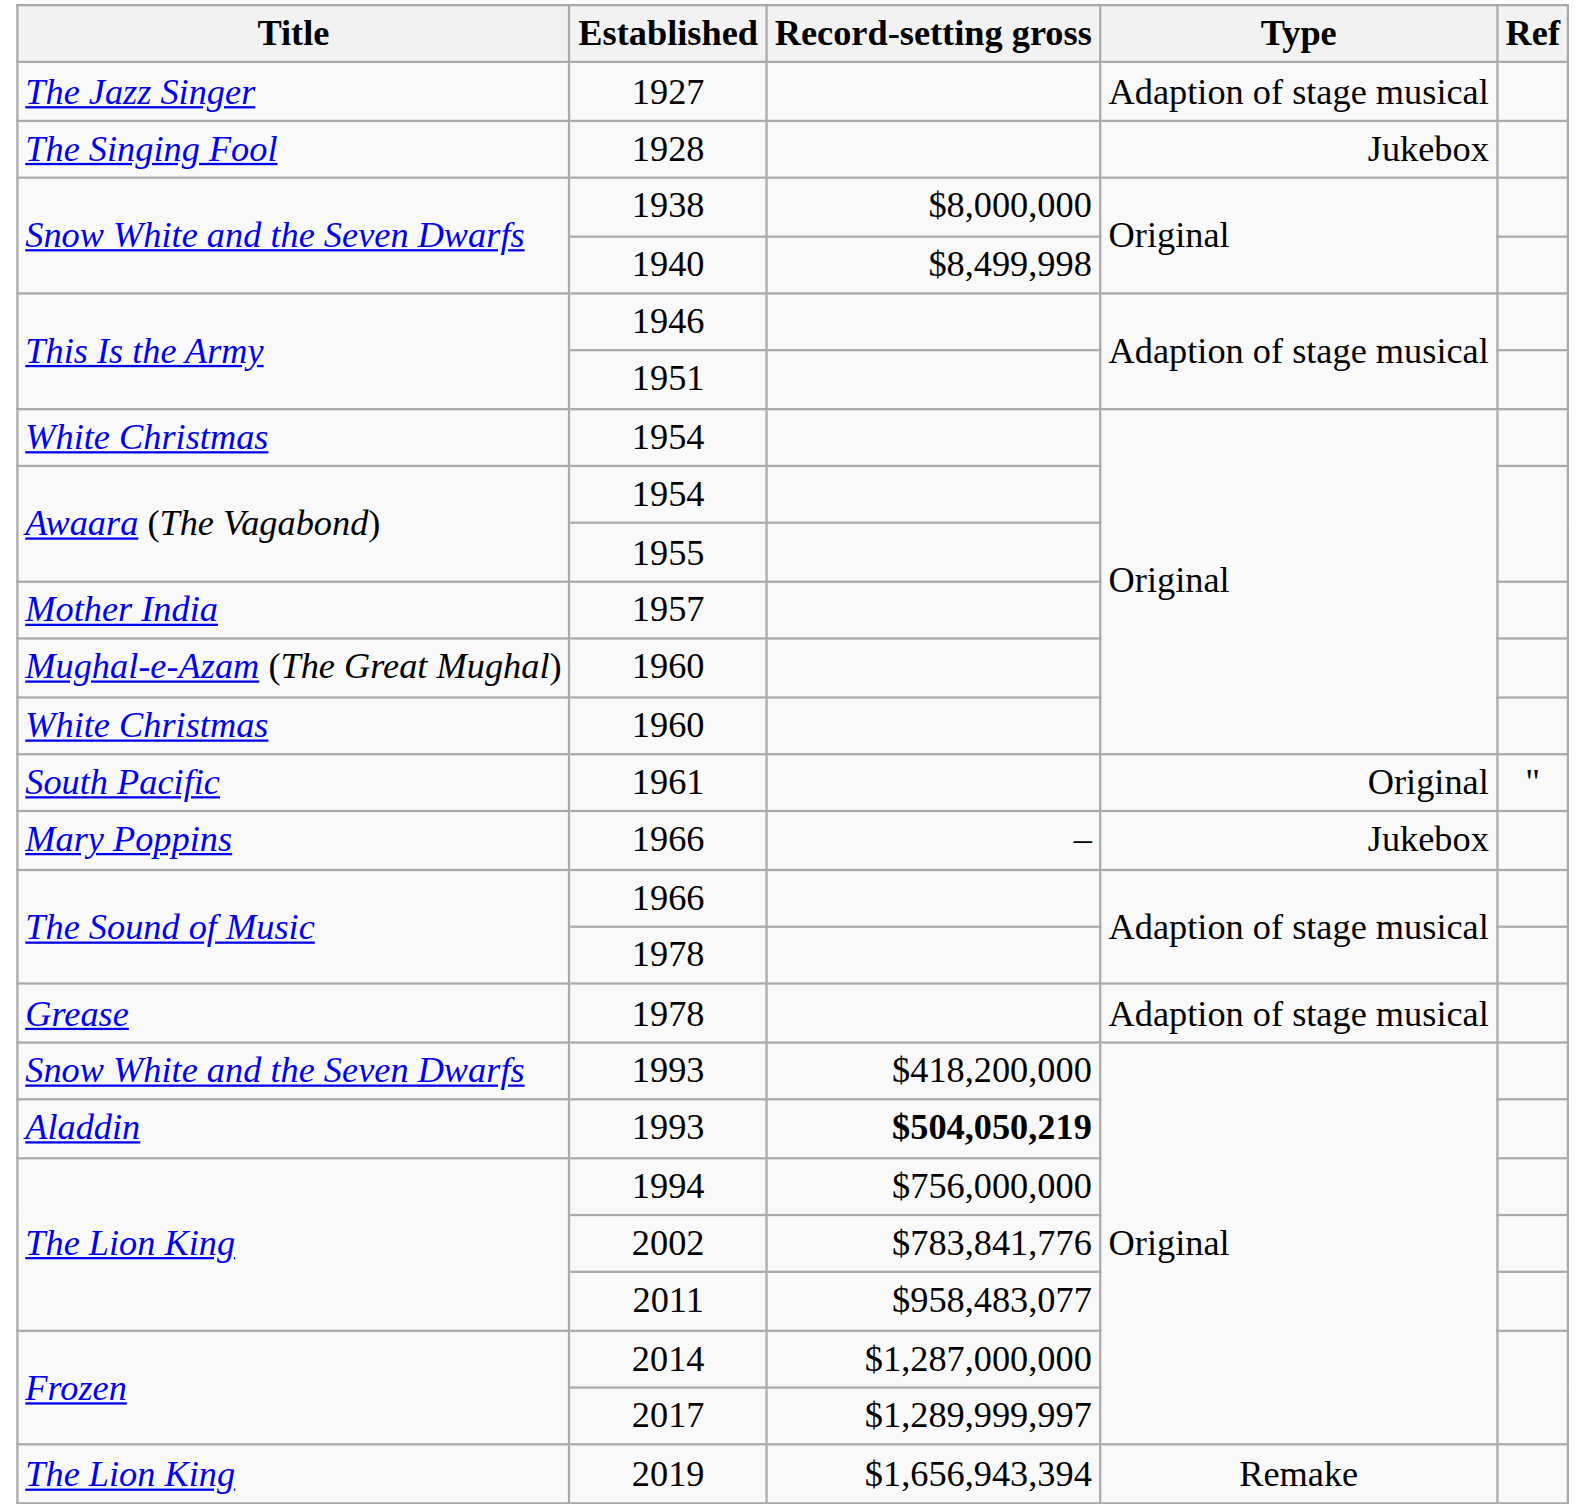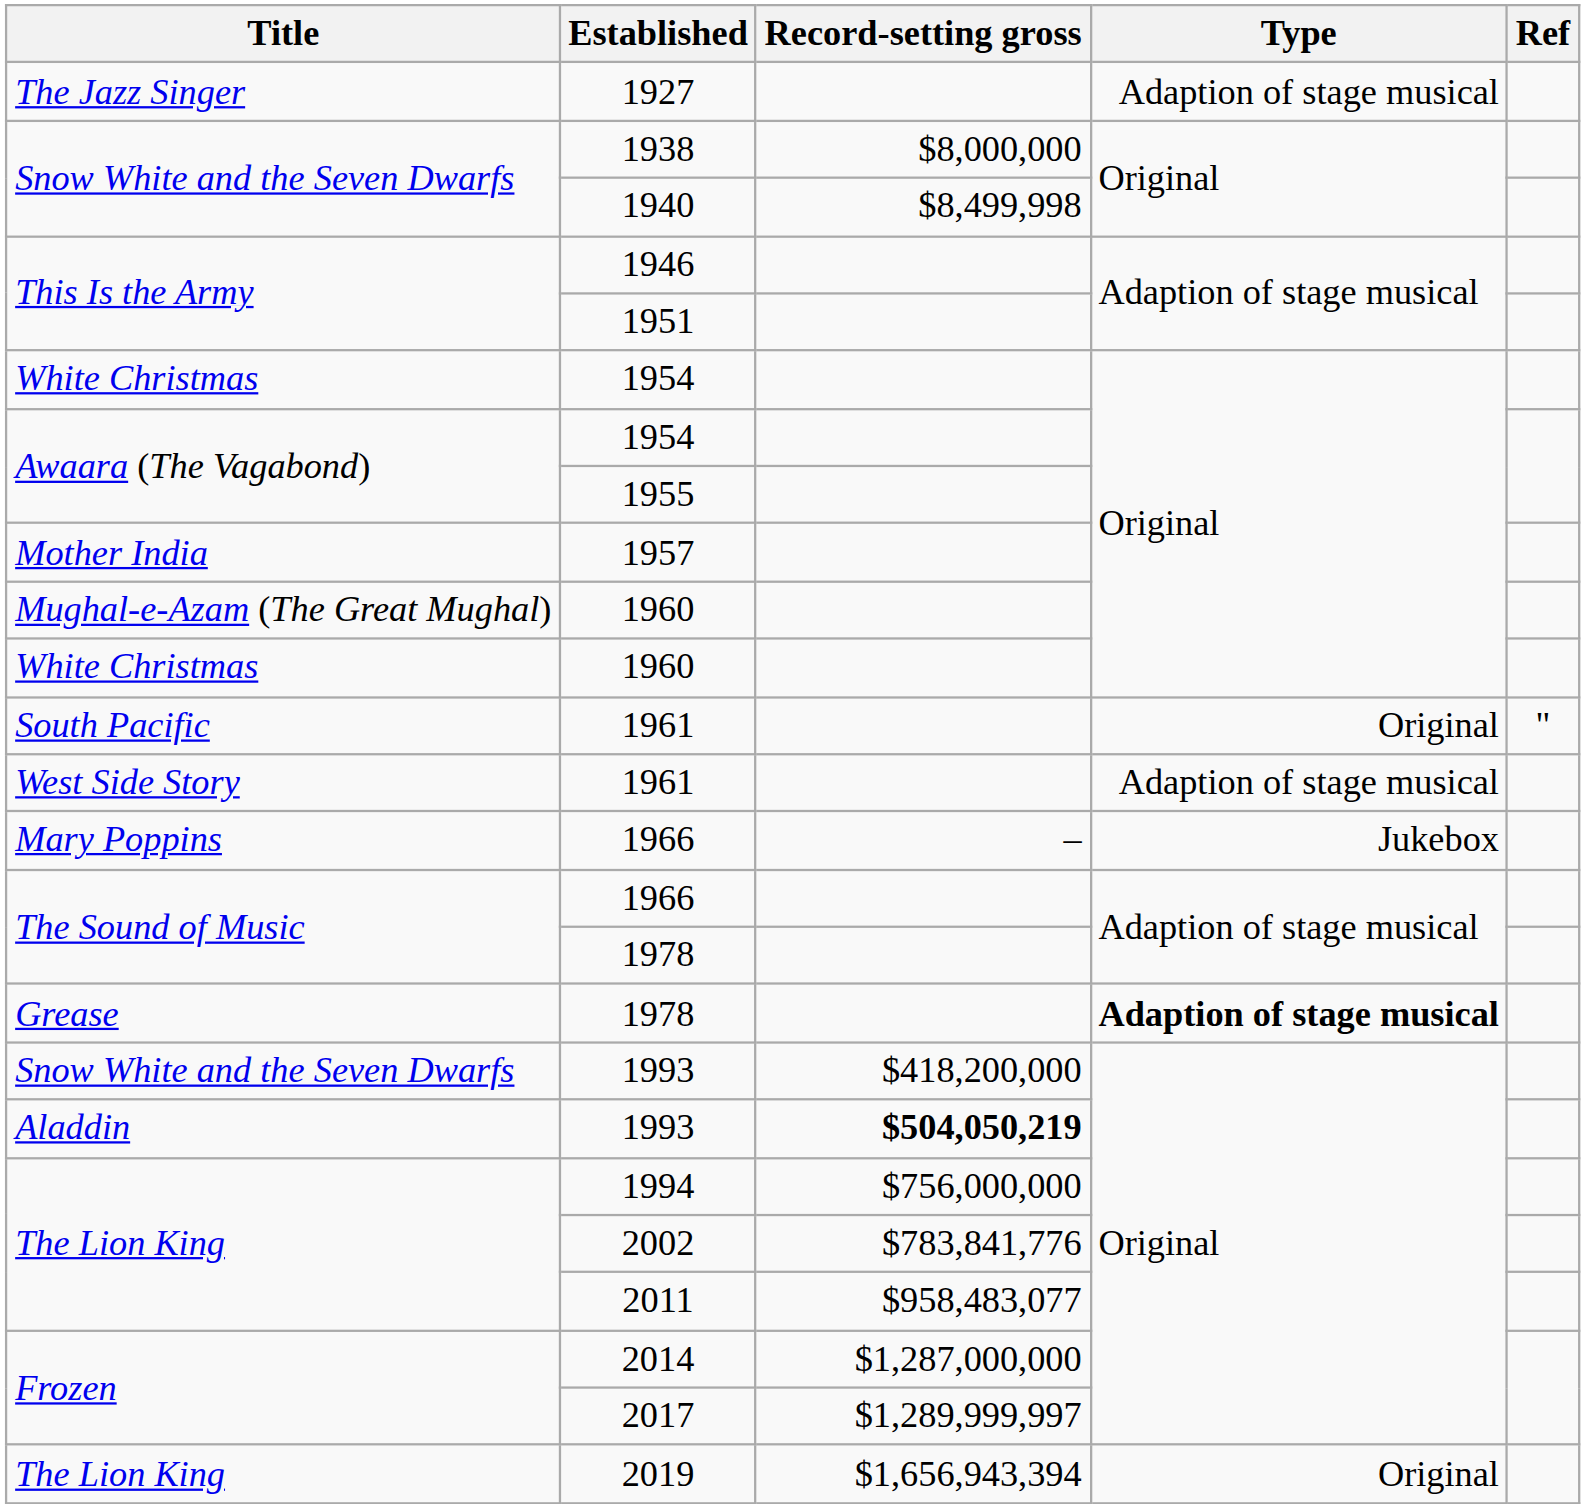- row: The Singing Fool | 1928 | Jukebox
+ row: West Side Story | 1961 | Adaption of stage musical
Grease / 1978 | Type: normal -> bold
2019 | Type: Remake -> Original
